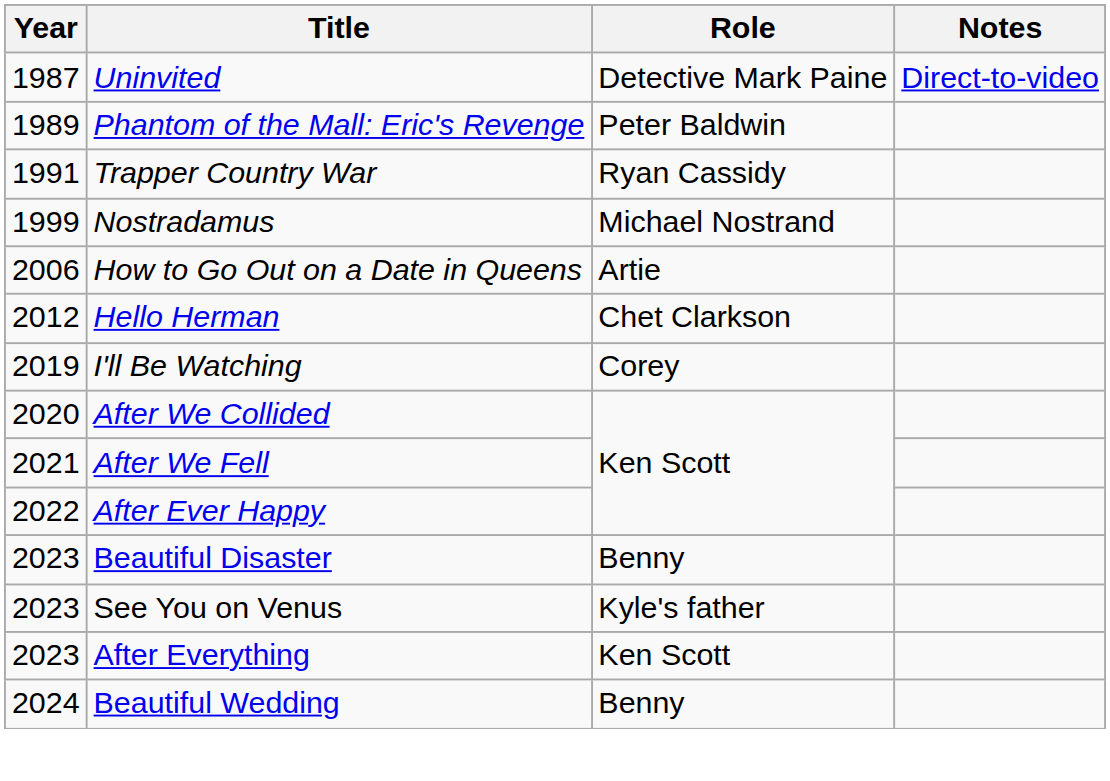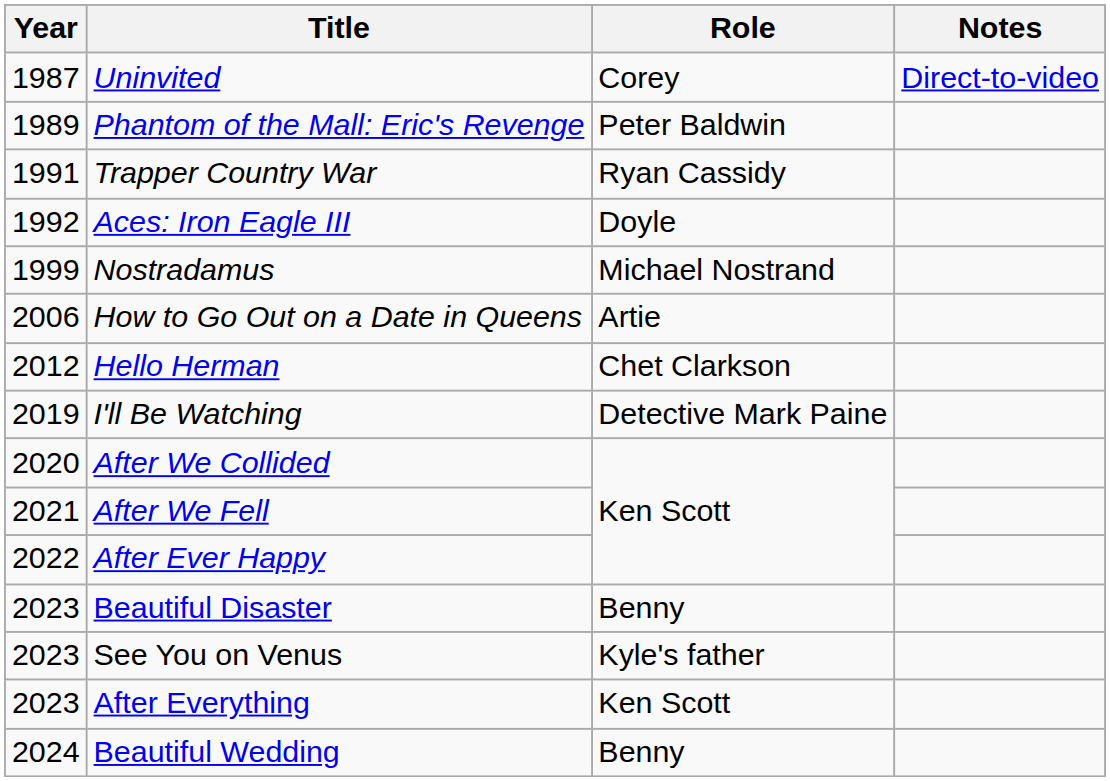Uninvited | Role: Detective Mark Paine -> Corey
+ row: 1992 | Aces: Iron Eagle III | Doyle
I'll Be Watching | Role: Corey -> Detective Mark Paine
